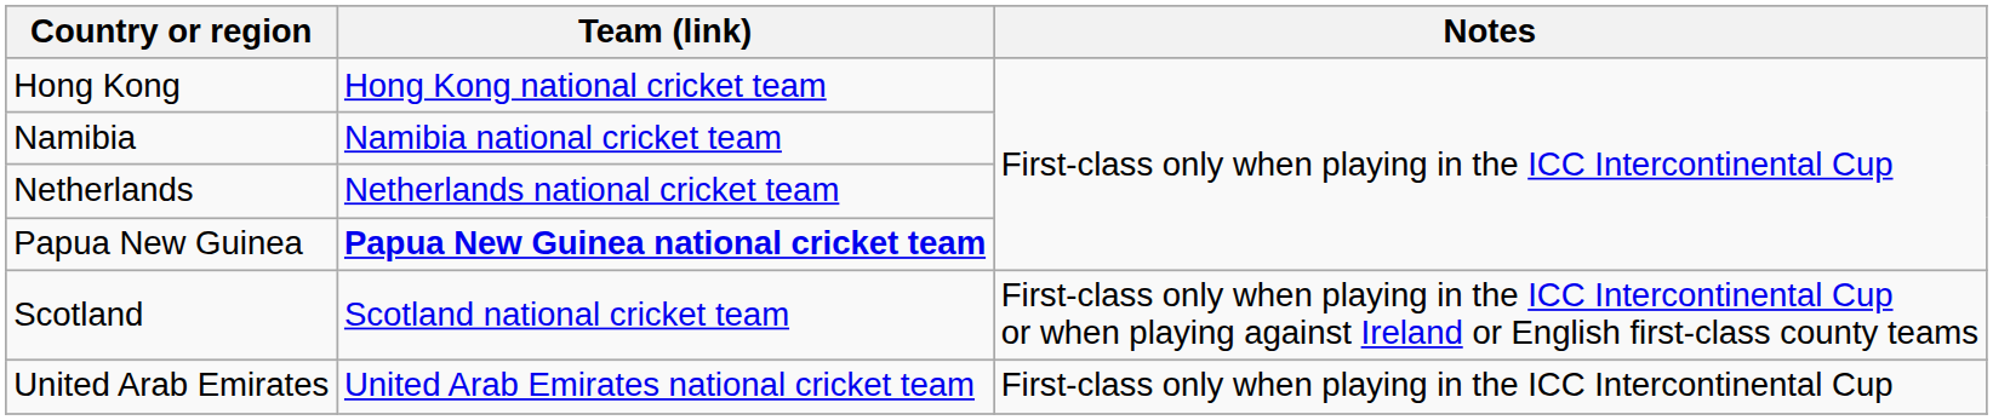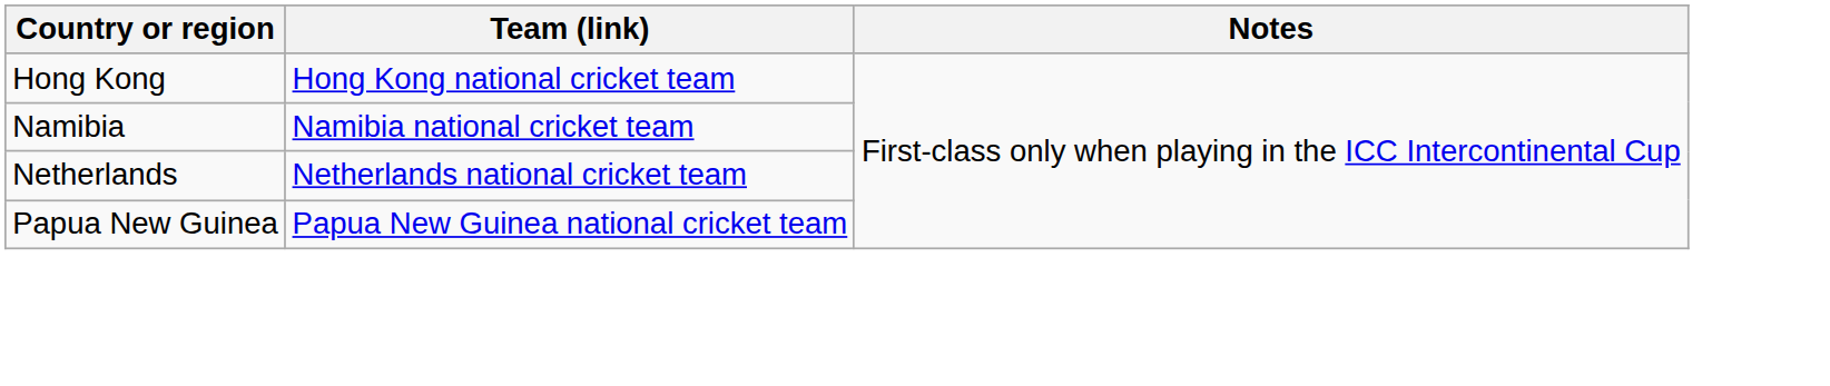Papua New Guinea | Team (link): bold -> normal
- row: Scotland | Scotland national cricket team | First-class only when playing in the ICC Intercontinental Cup or when playing against Ireland or English first-class county teams
- row: United Arab Emirates | United Arab Emirates national cricket team | First-class only when playing in the ICC Intercontinental Cup
